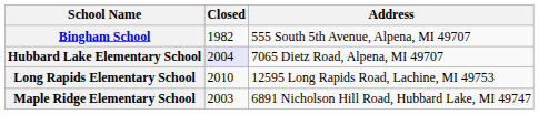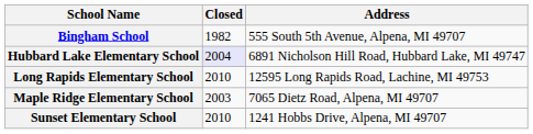Hubbard Lake Elementary School | Address: 7065 Dietz Road, Alpena, MI 49707 -> 6891 Nicholson Hill Road, Hubbard Lake, MI 49747
Maple Ridge Elementary School | Address: 6891 Nicholson Hill Road, Hubbard Lake, MI 49747 -> 7065 Dietz Road, Alpena, MI 49707
+ row: Sunset Elementary School | 2010 | 1241 Hobbs Drive, Alpena, MI 49707
